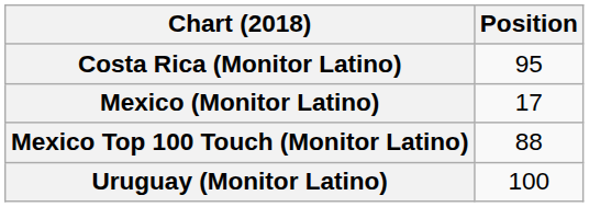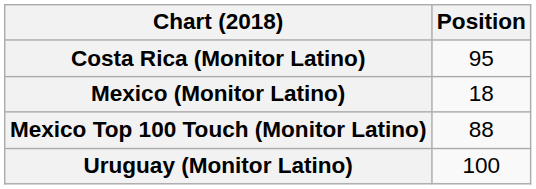Mexico (Monitor Latino) | Position: 17 -> 18
